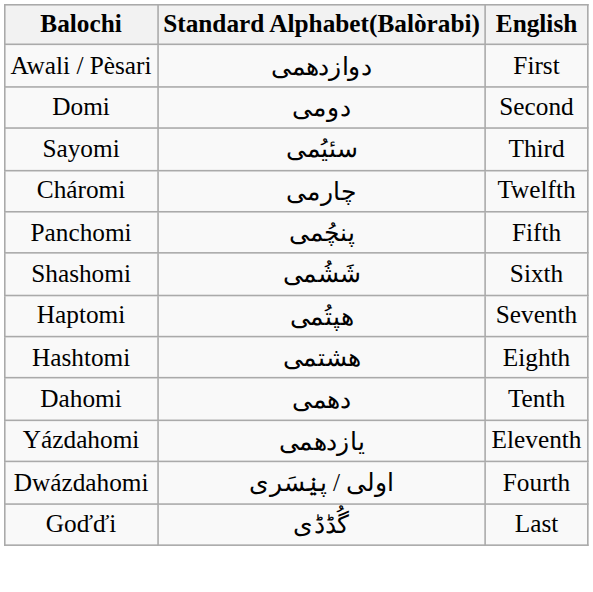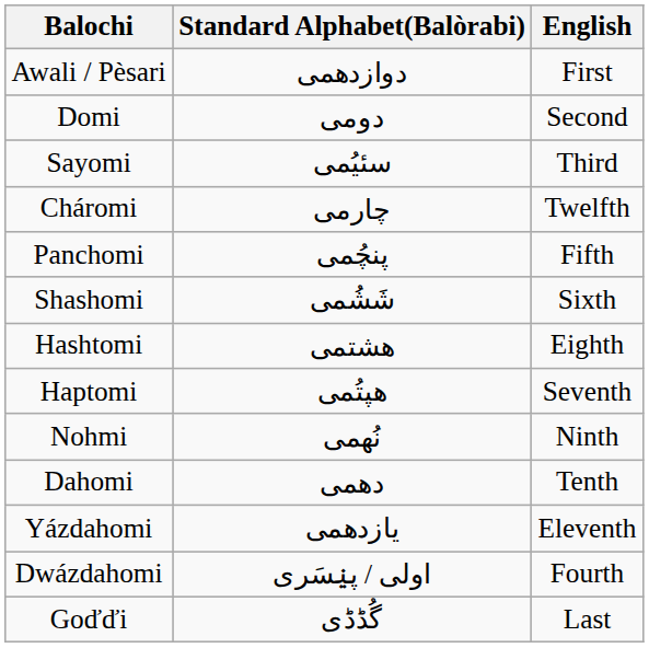rows swapped: Haptomi <-> Hashtomi
+ row: Nohmi | نُھمی | Ninth
